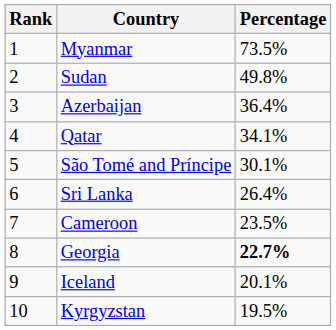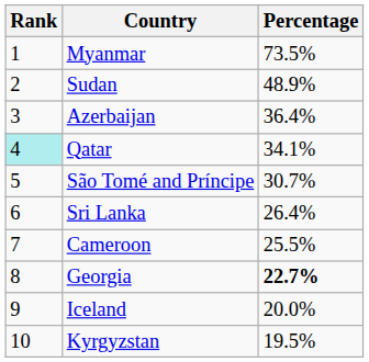Sudan | Percentage: 49.8% -> 48.9%
Qatar | Rank: no background -> paleturquoise background
São Tomé and Príncipe | Percentage: 30.1% -> 30.7%
Cameroon | Percentage: 23.5% -> 25.5%
Iceland | Percentage: 20.1% -> 20.0%
